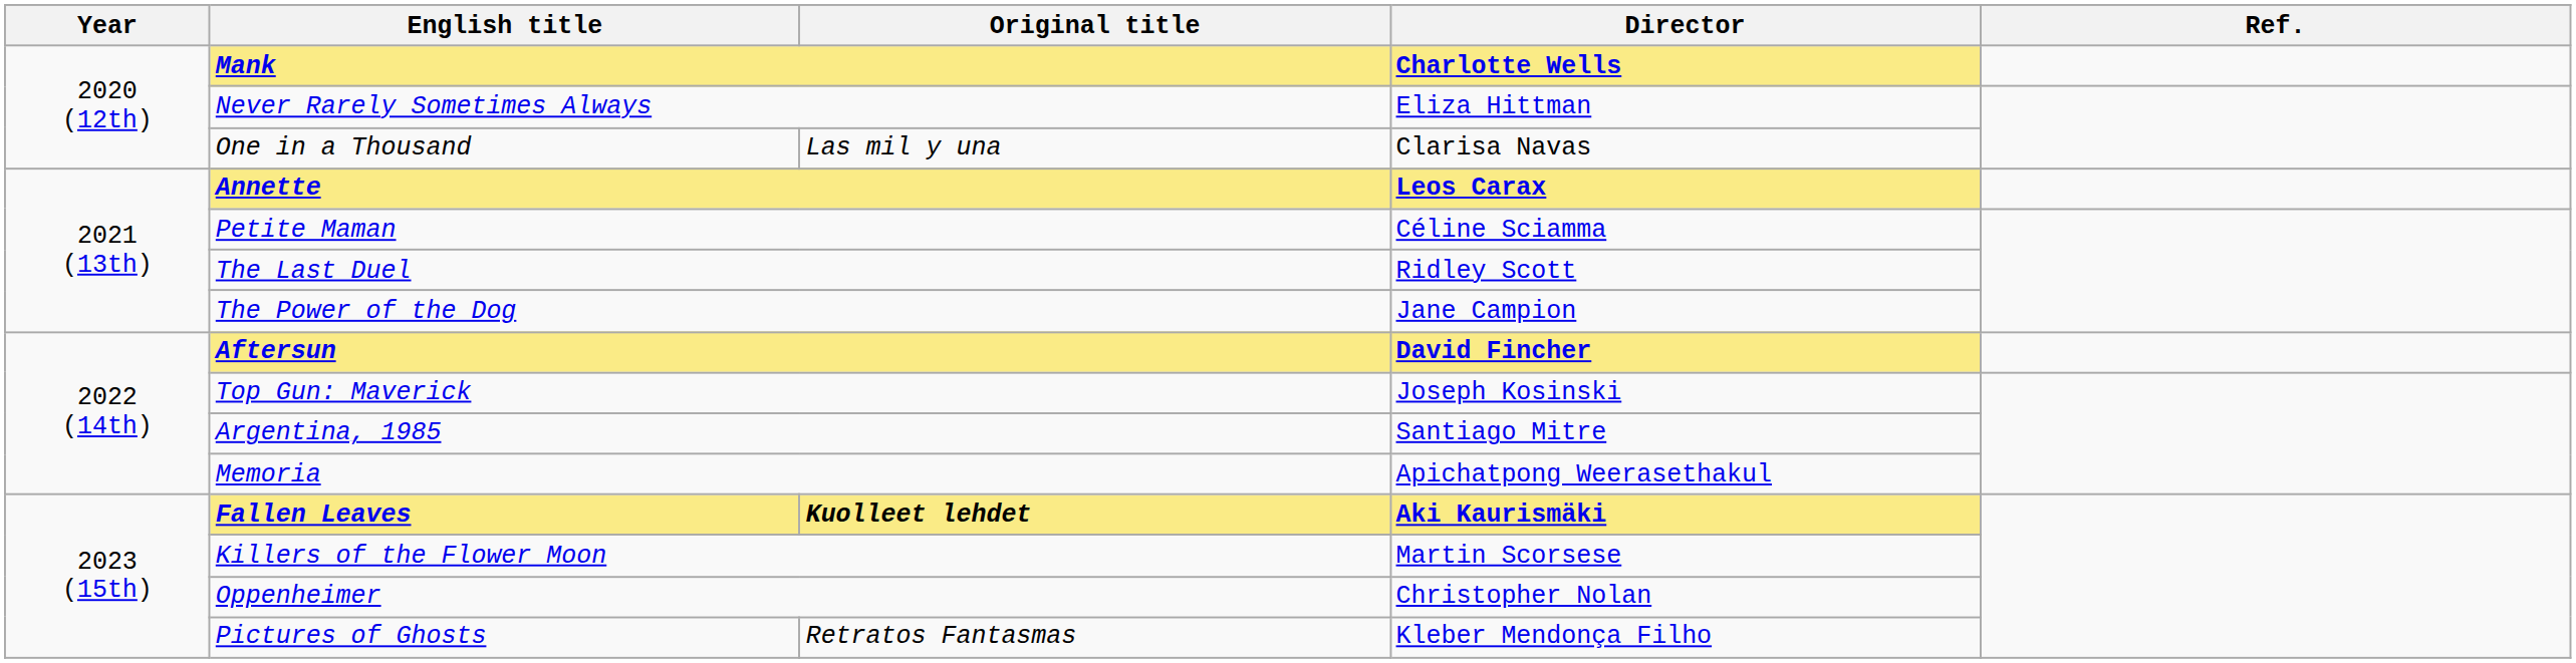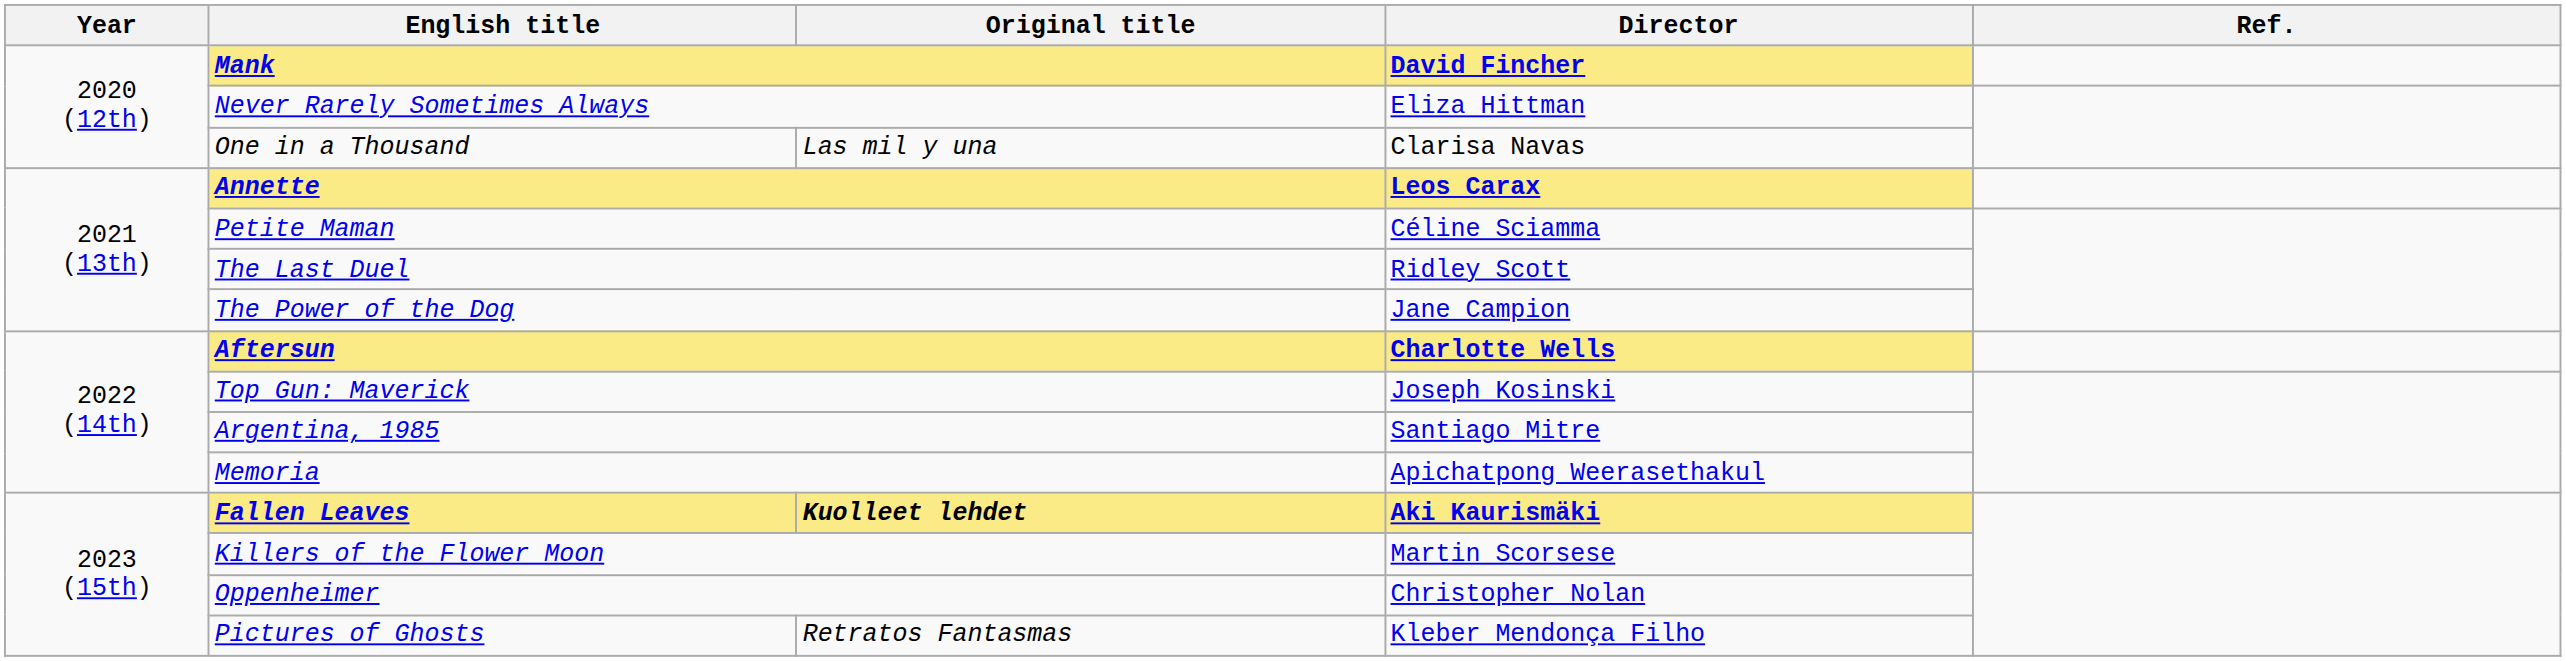Mank | Director: Charlotte Wells -> David Fincher
Aftersun | Director: David Fincher -> Charlotte Wells
